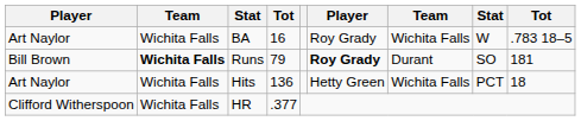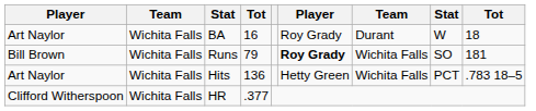BA | column 7: Wichita Falls -> Durant
BA | column 9: .783 18–5 -> 18
Runs | column 2: bold -> normal
Runs | column 7: Durant -> Wichita Falls
Hits | column 9: 18 -> .783 18–5
